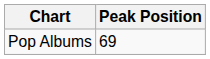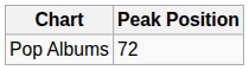Pop Albums | Peak Position: 69 -> 72
